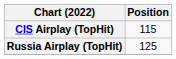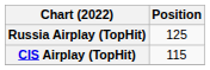rows swapped: CIS Airplay (TopHit) <-> Russia Airplay (TopHit)
